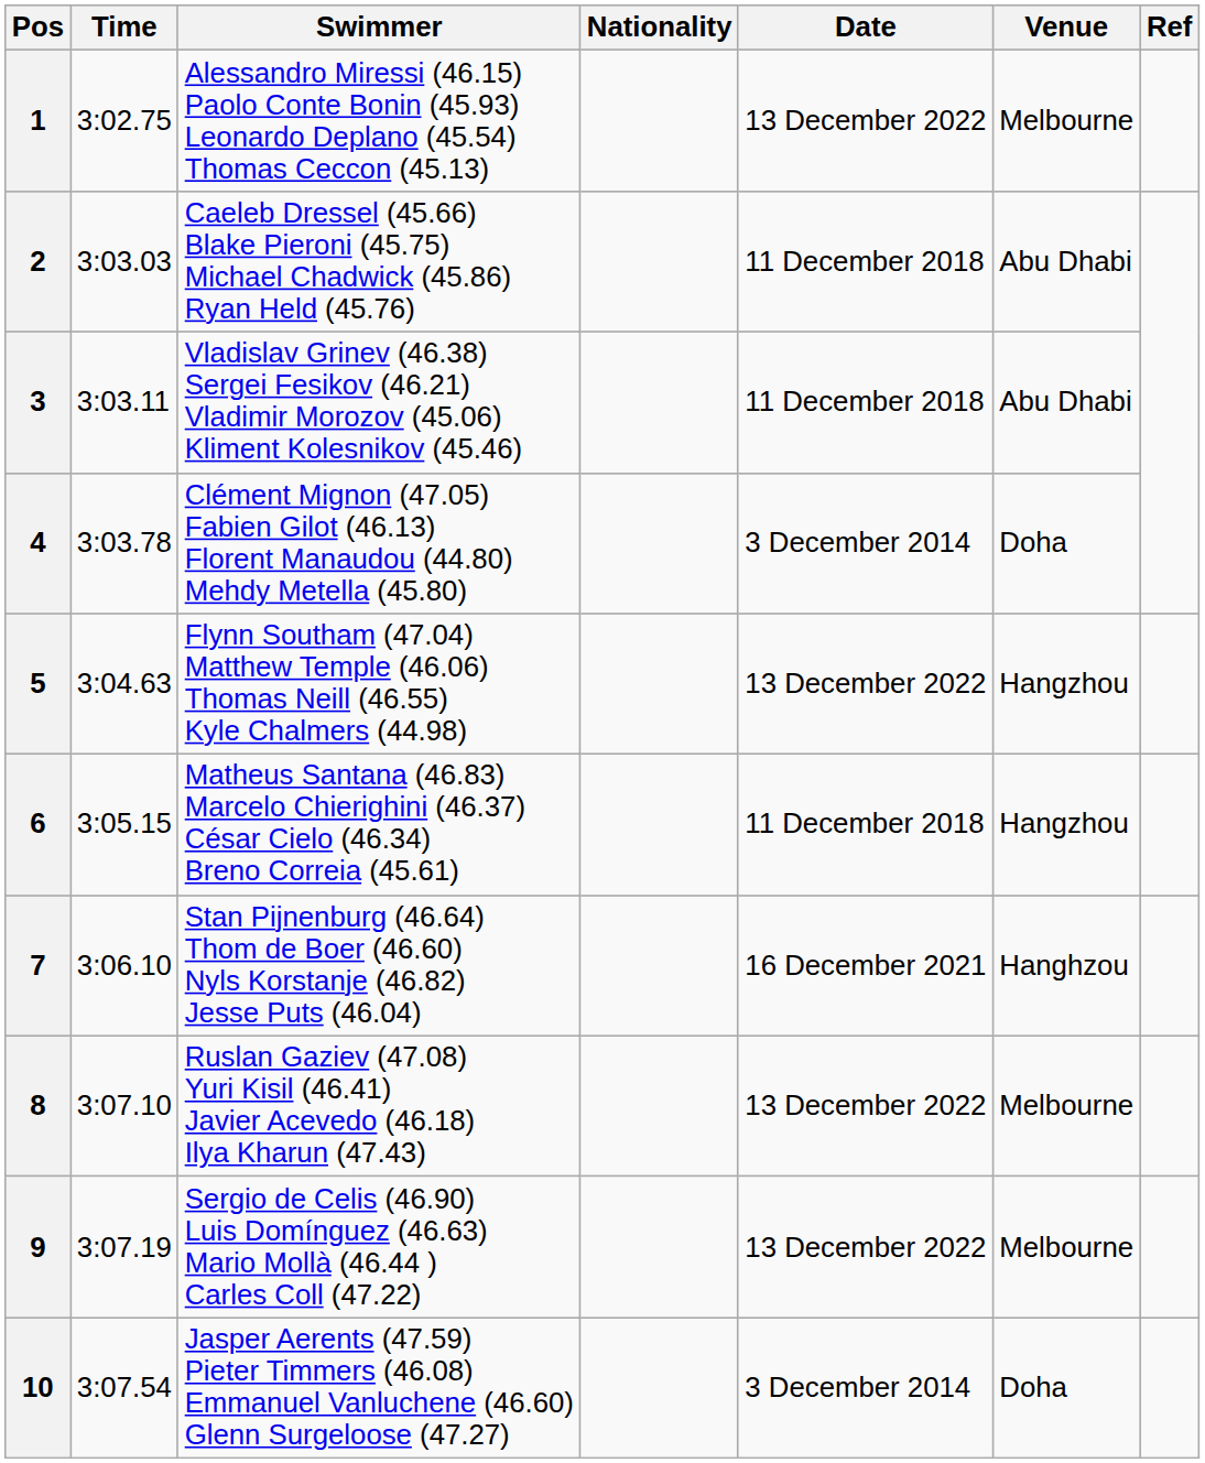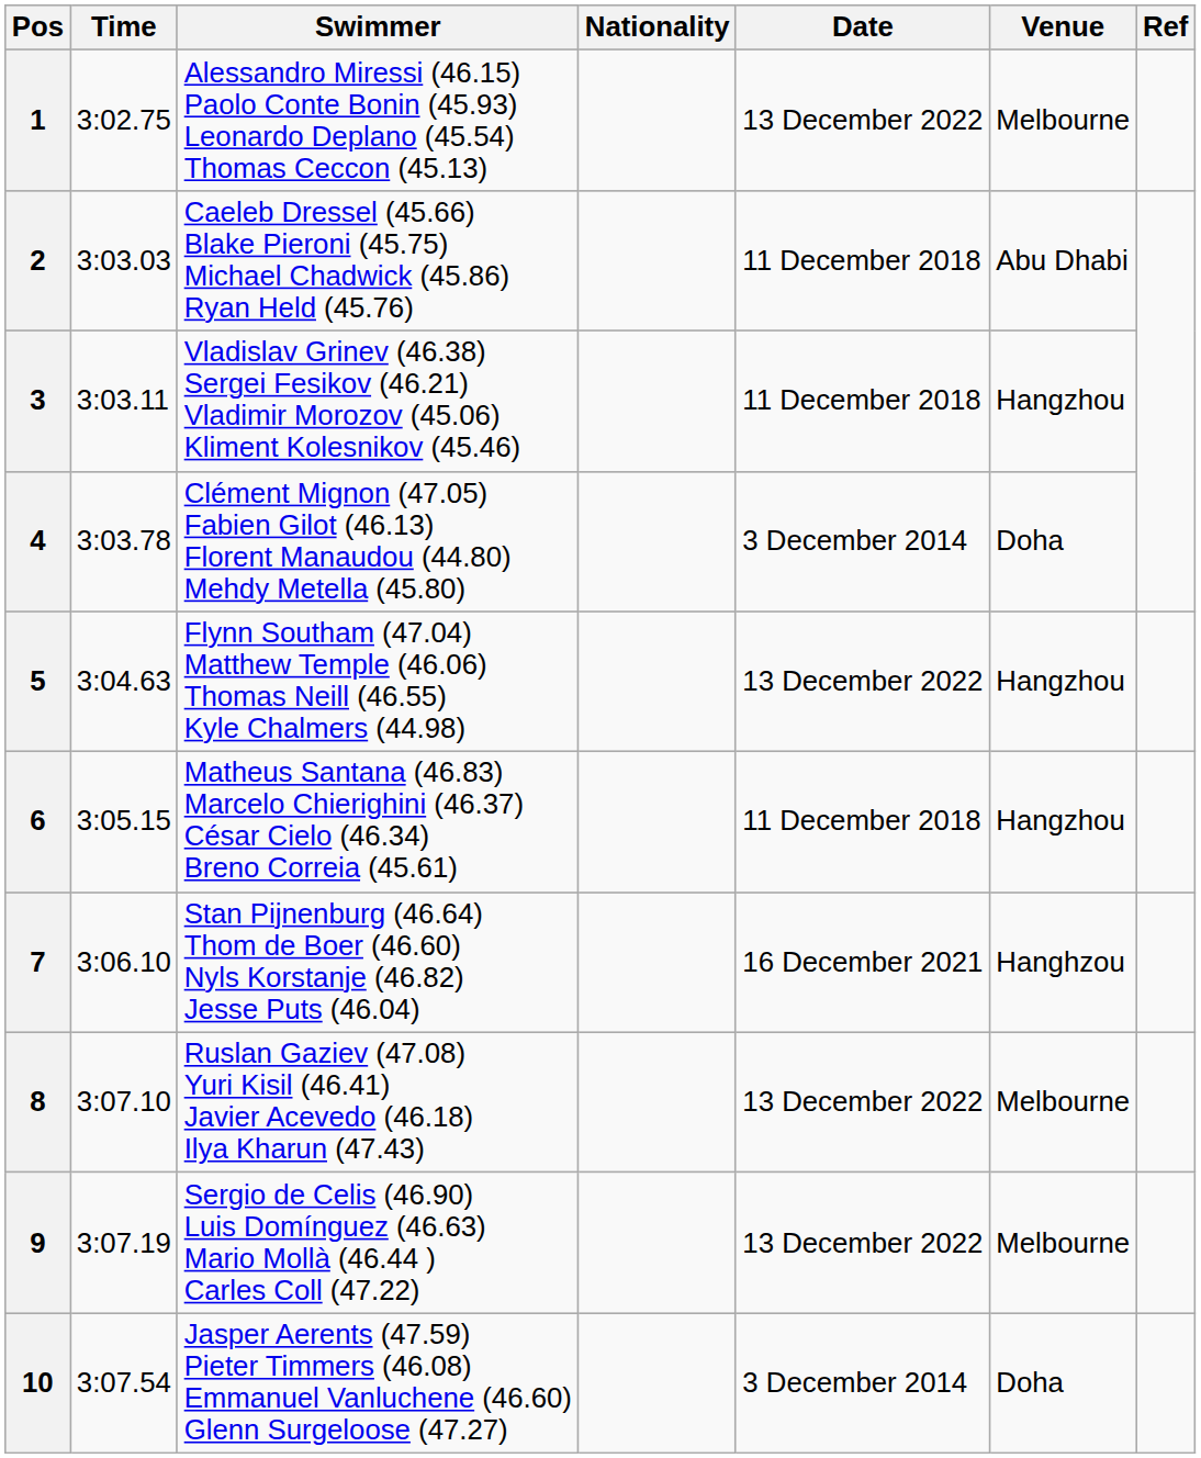3 | Venue: Abu Dhabi -> Hangzhou
